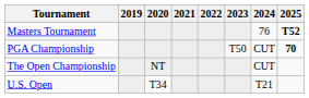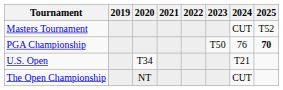Masters Tournament | 2024: 76 -> CUT
Masters Tournament | 2025: bold -> normal
PGA Championship | 2024: CUT -> 76
rows swapped: U.S. Open <-> The Open Championship
